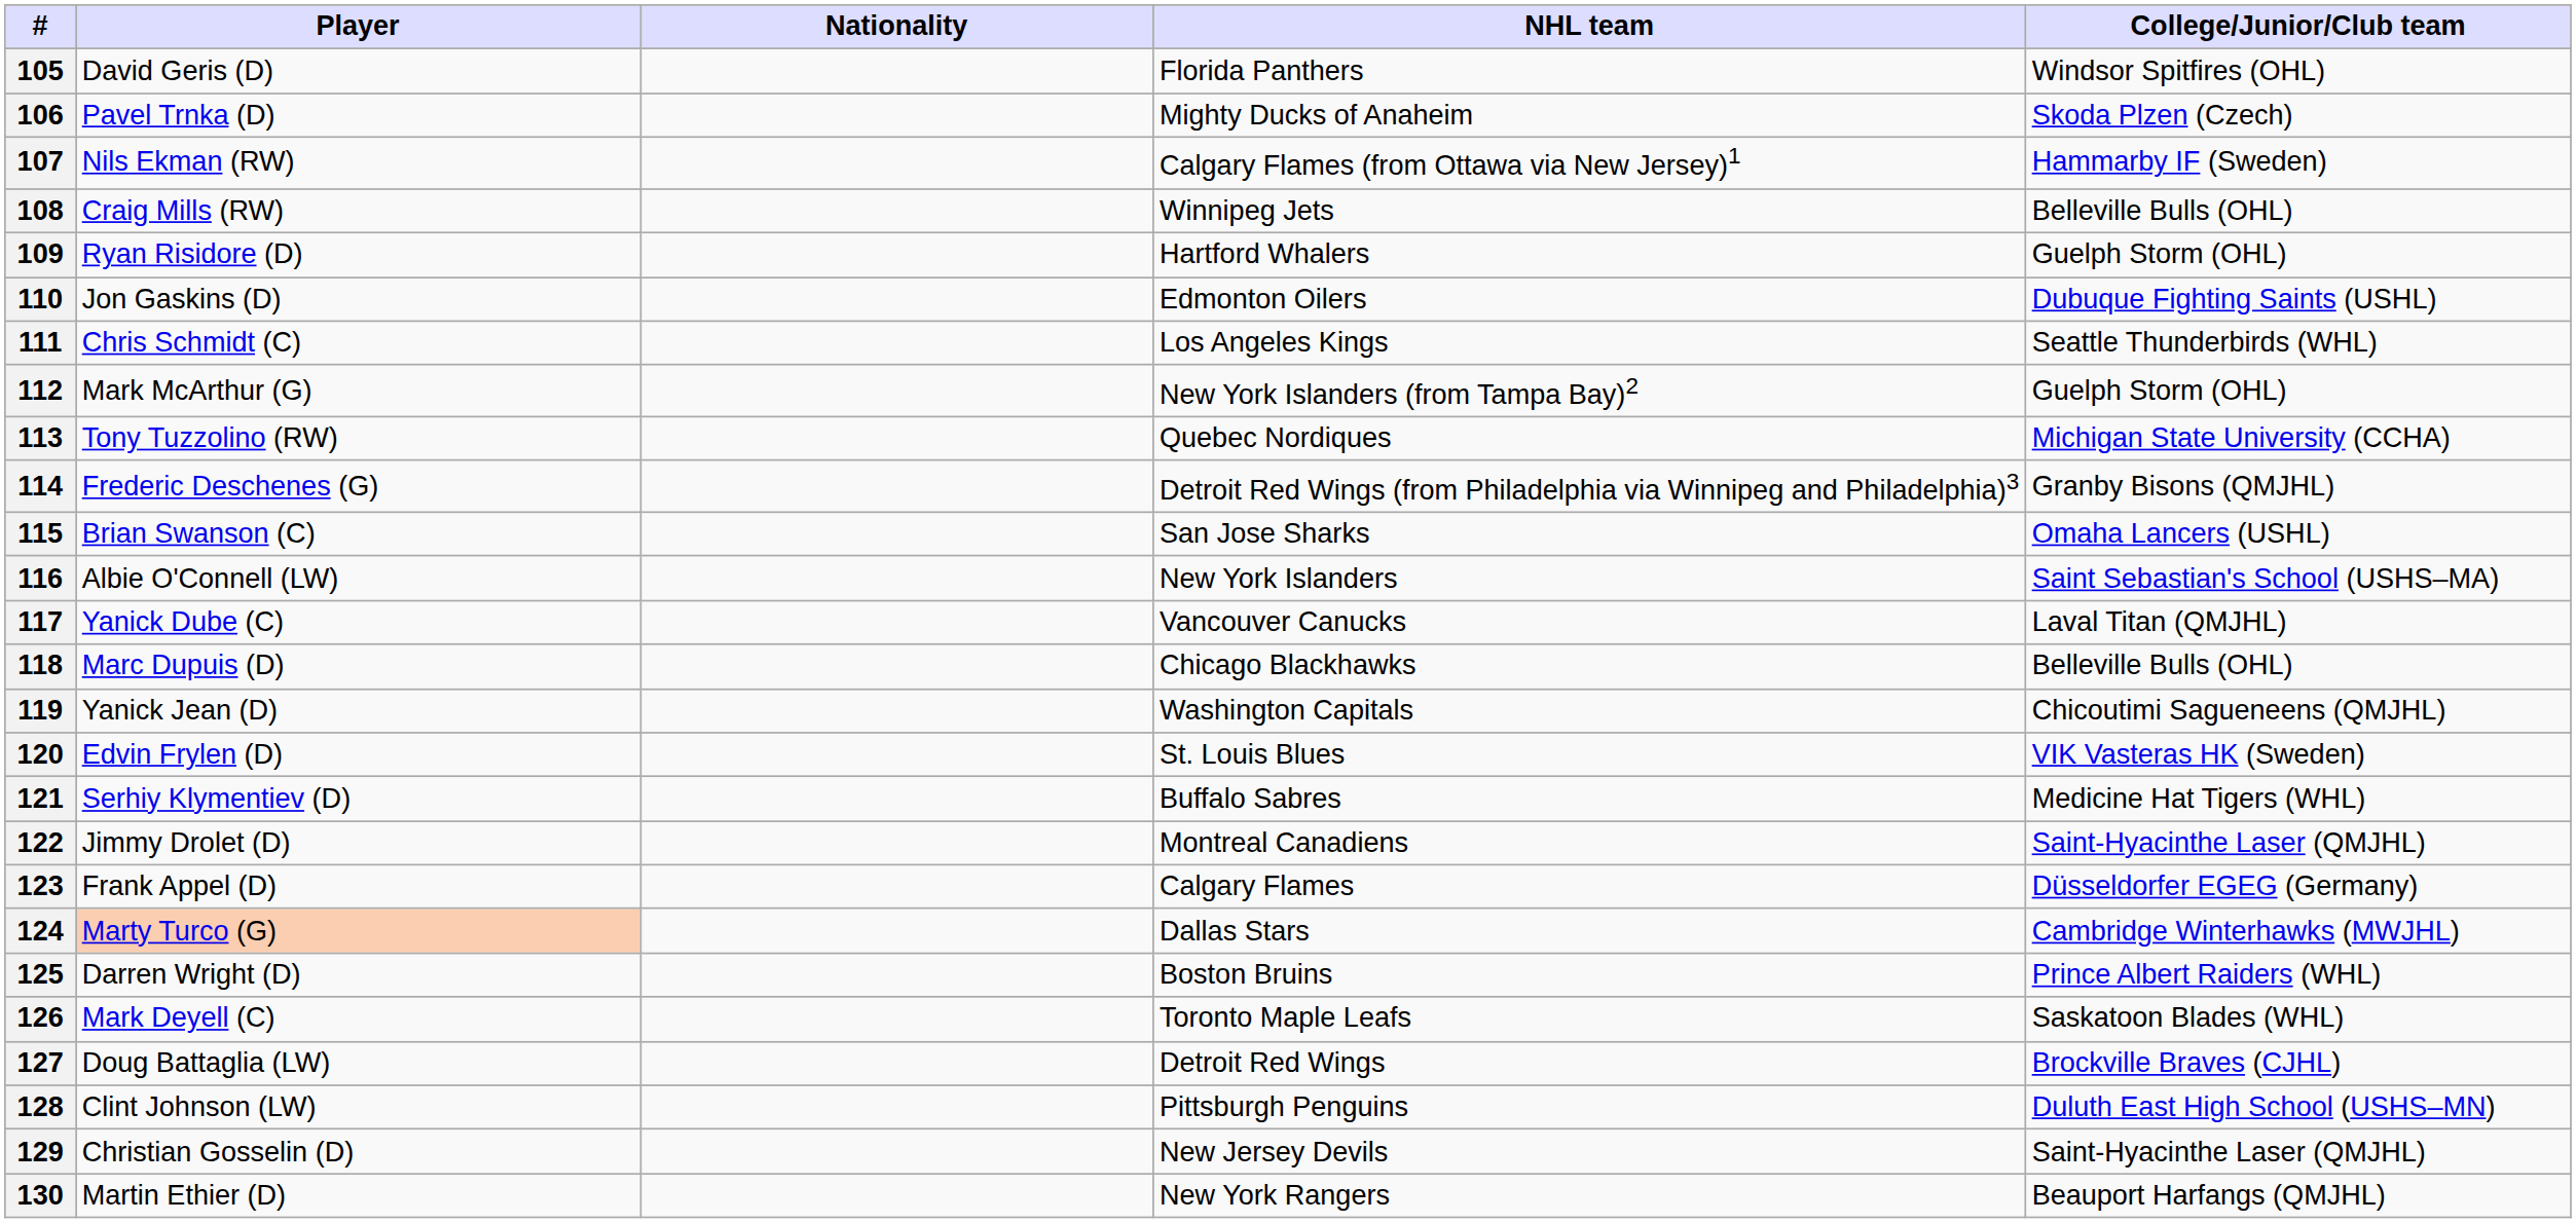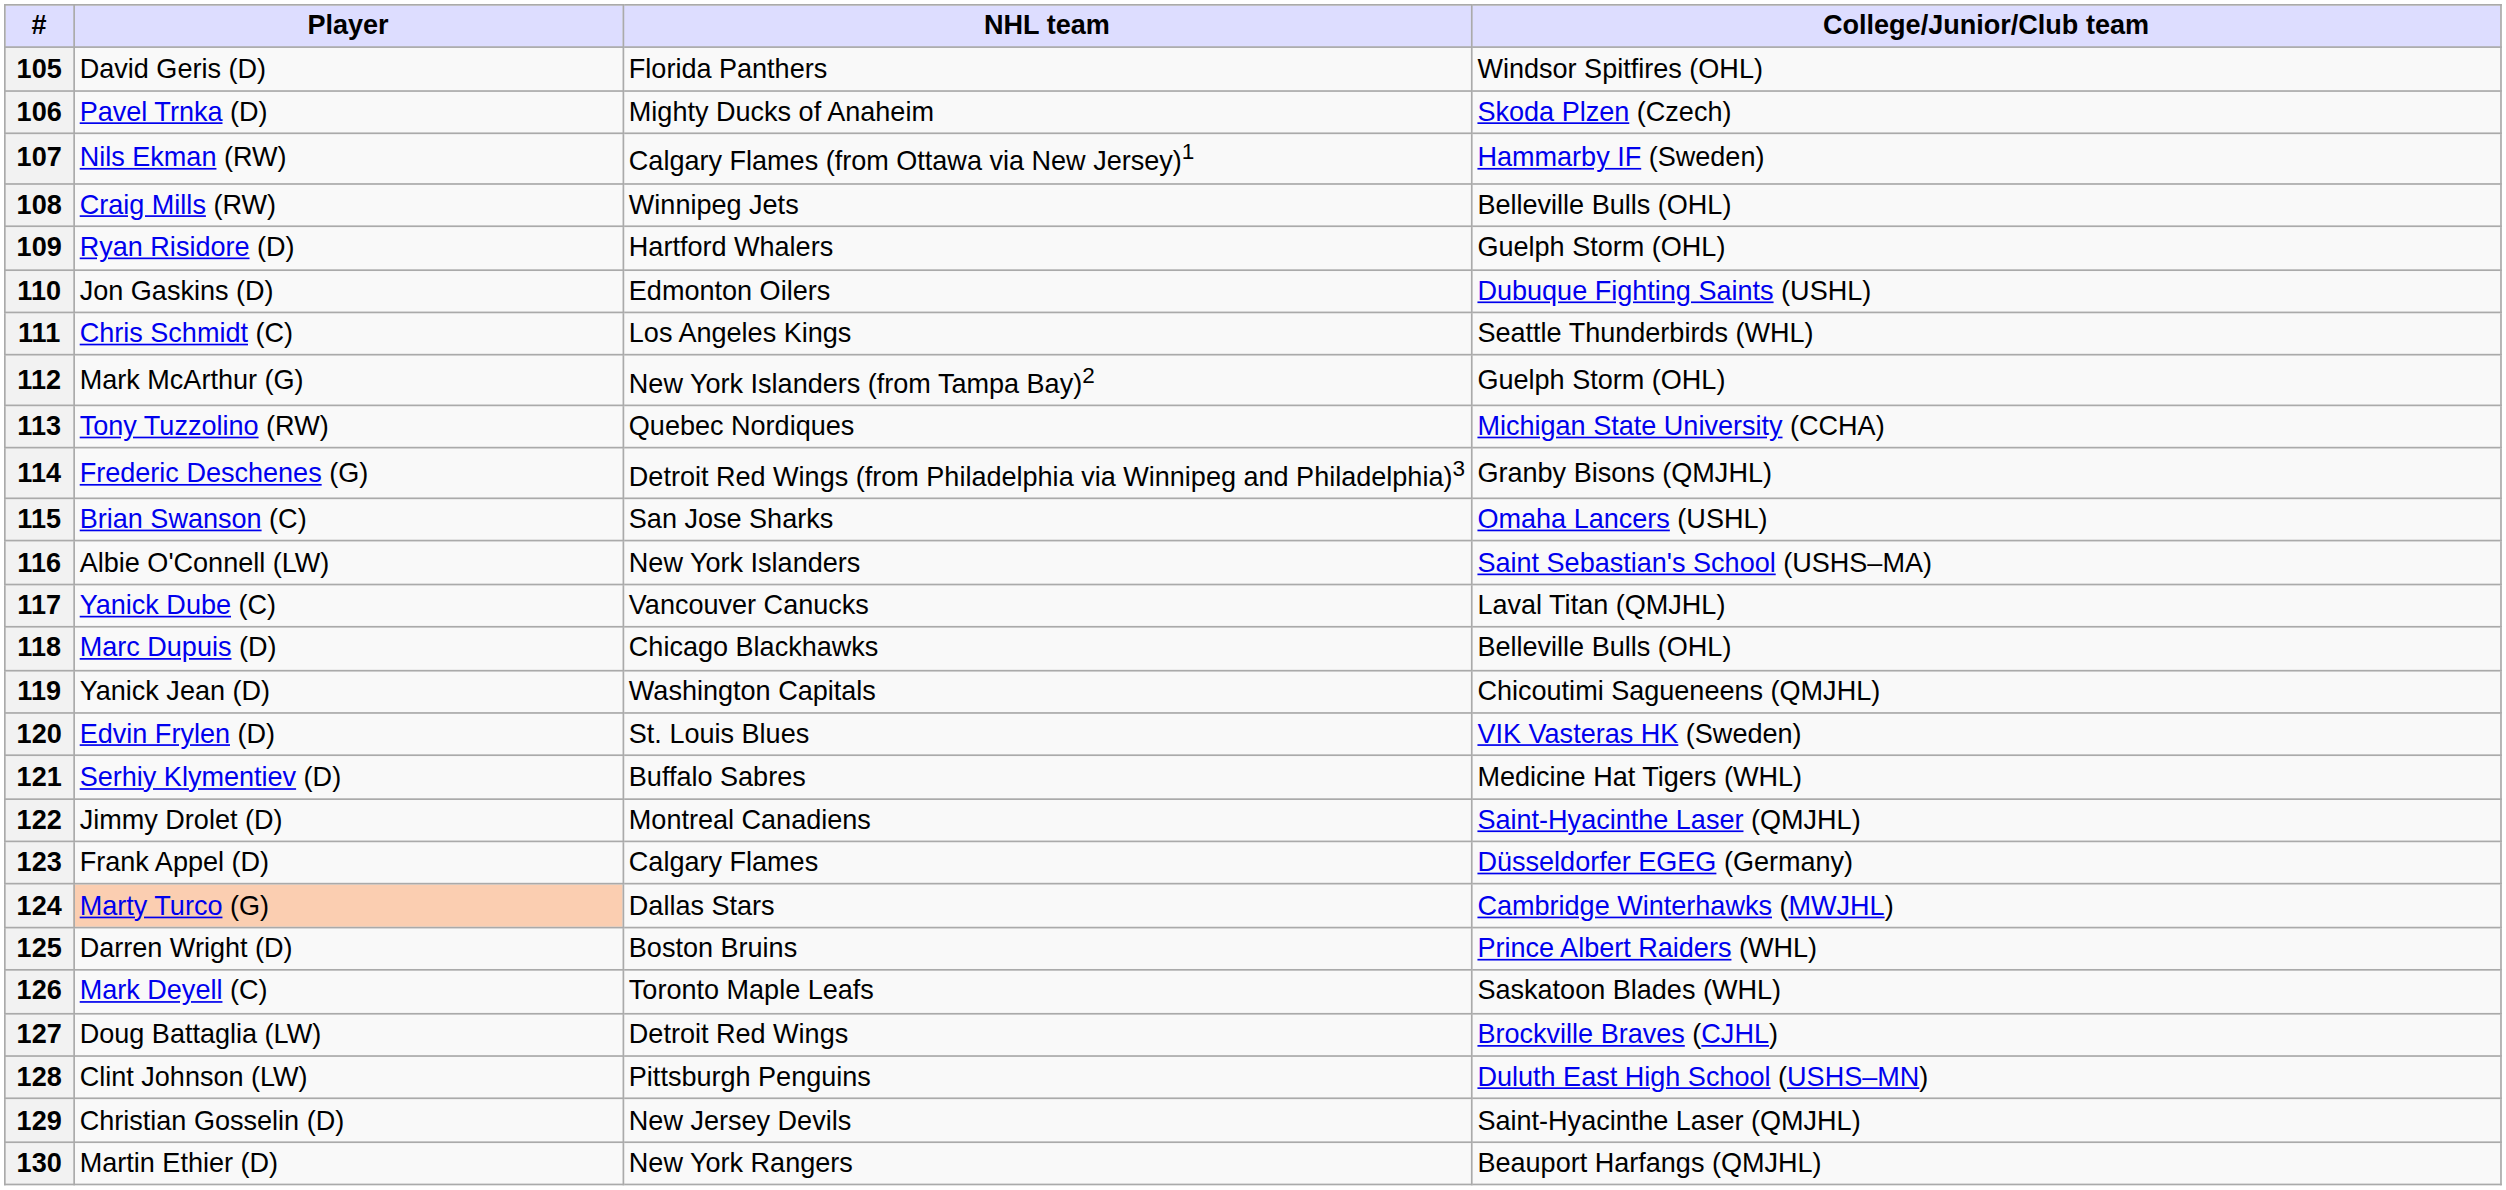- column: Nationality
